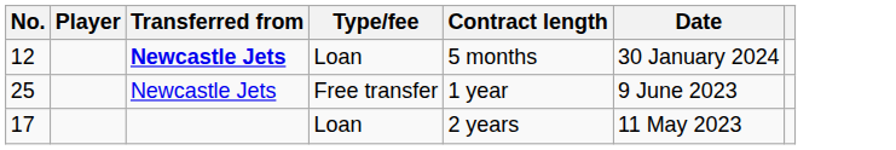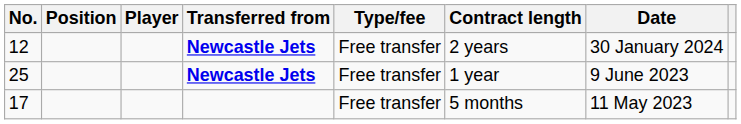+ column: Position
12 | Type/fee: Loan -> Free transfer
12 | Contract length: 5 months -> 2 years
25 | Transferred from: normal -> bold
17 | Type/fee: Loan -> Free transfer
17 | Contract length: 2 years -> 5 months
